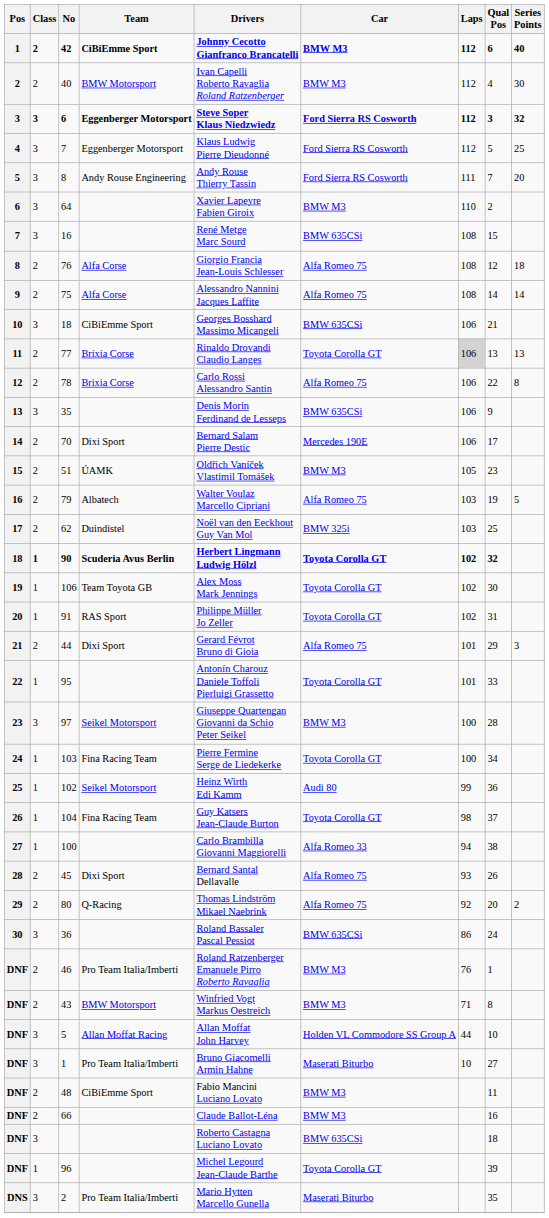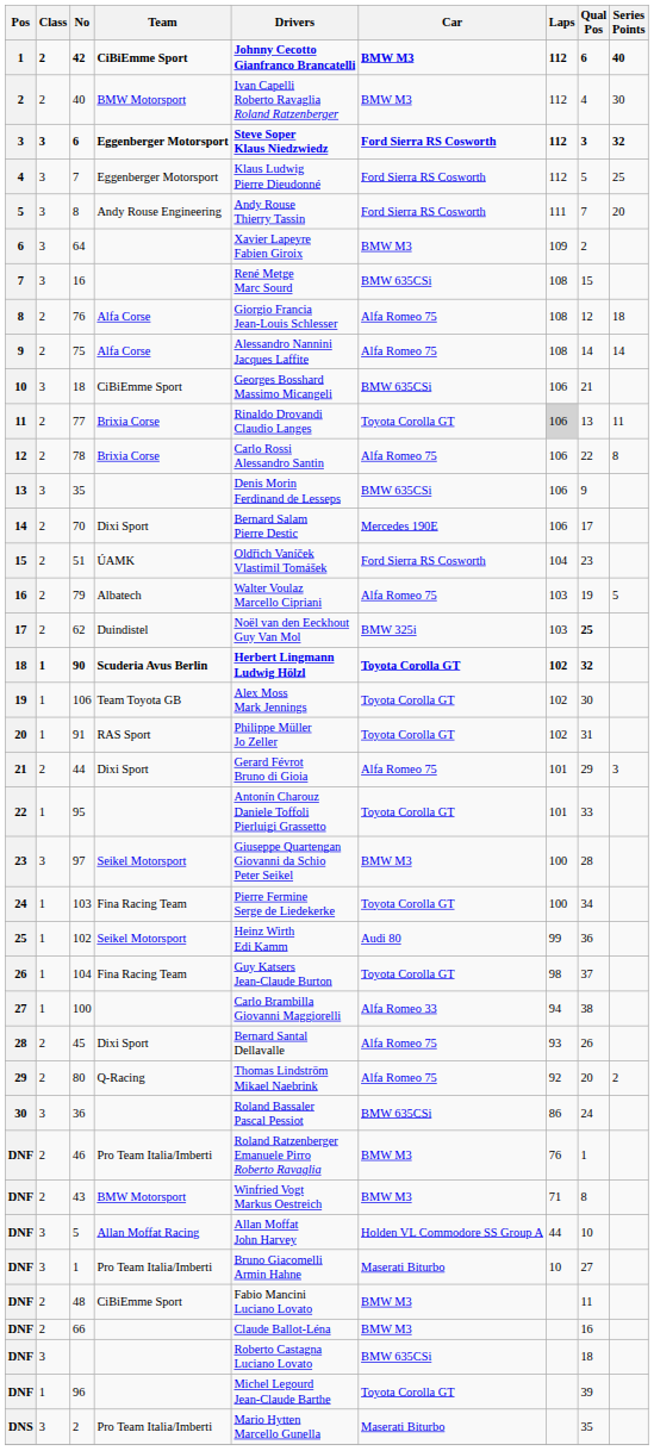64 | Laps: 110 -> 109
77 | Series Points: 13 -> 11
51 | Car: BMW M3 -> Ford Sierra RS Cosworth
51 | Laps: 105 -> 104
62 | Qual Pos: normal -> bold
